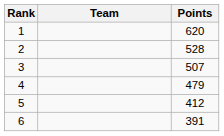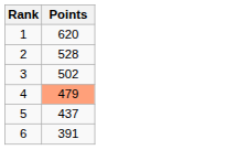- column: Team
3 | Points: 507 -> 502
4 | Points: no background -> lightsalmon background
5 | Points: 412 -> 437
